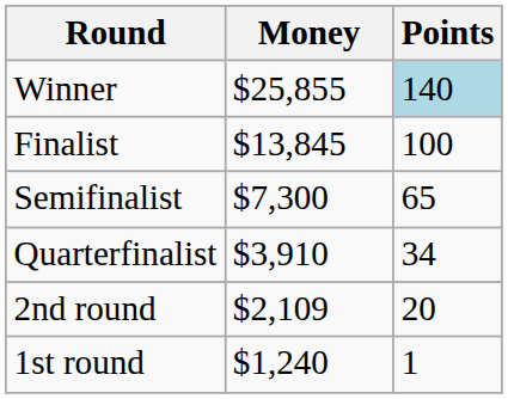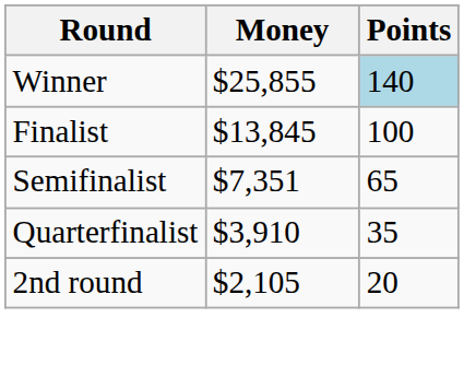Semifinalist | Money: $7,300 -> $7,351
Quarterfinalist | Points: 34 -> 35
2nd round | Money: $2,109 -> $2,105
- row: 1st round | $1,240 | 1
